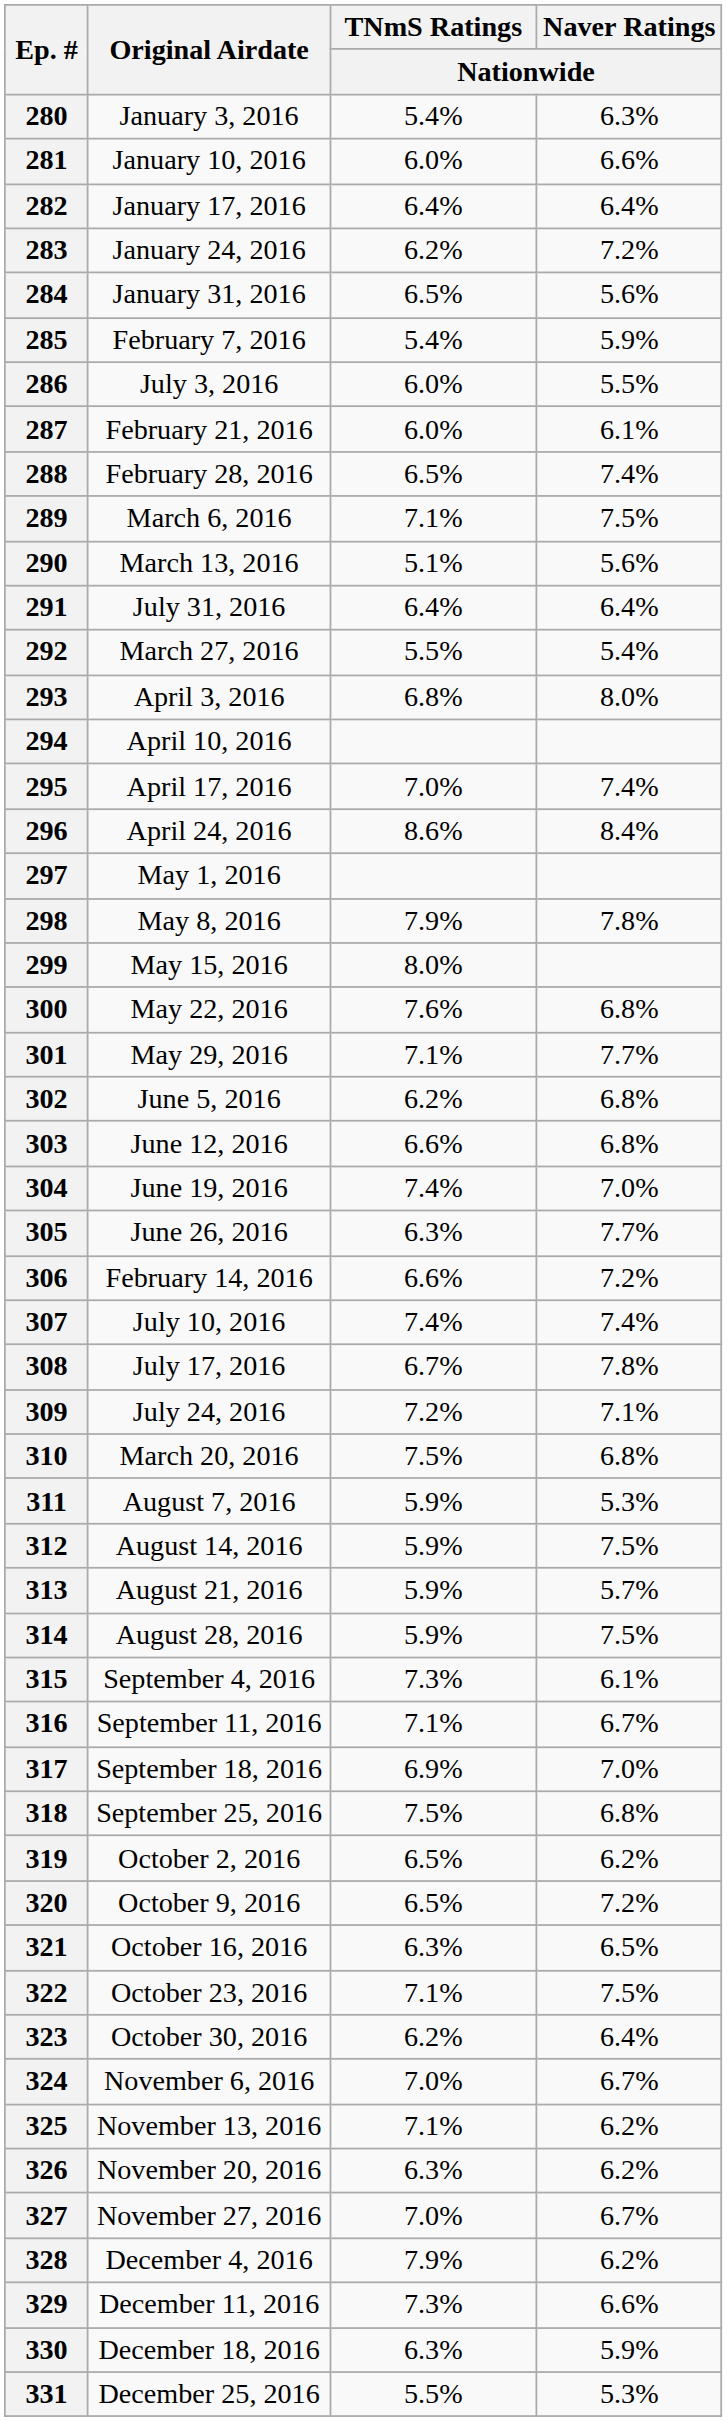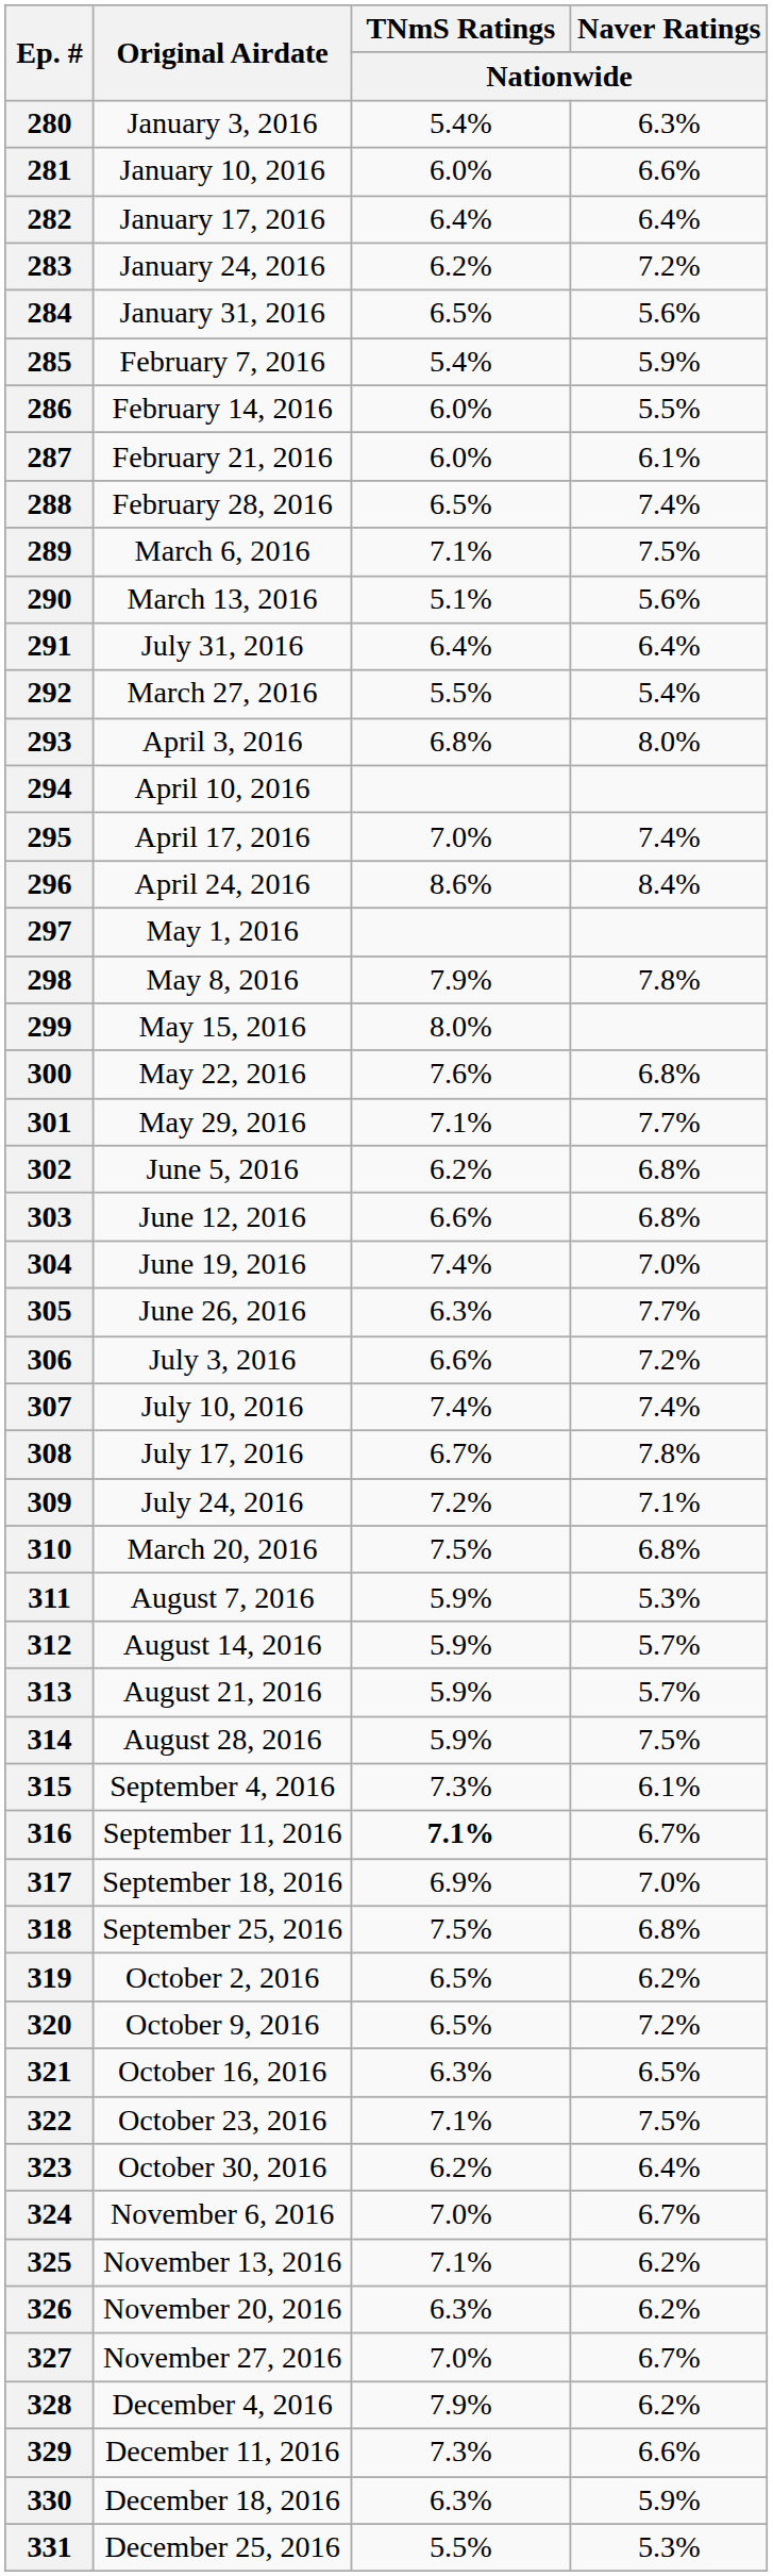286 | Original Airdate: July 3, 2016 -> February 14, 2016
306 | Original Airdate: February 14, 2016 -> July 3, 2016
312 | Naver Ratings / Nationwide: 7.5% -> 5.7%
316 | TNmS Ratings / Nationwide: normal -> bold
